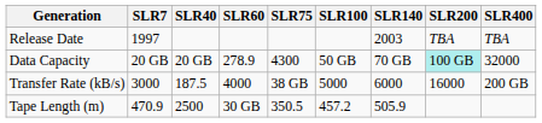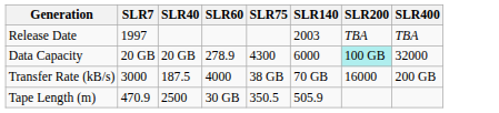- column: SLR100 | 50 GB | 5000 | 457.2
Data Capacity | SLR140: 70 GB -> 6000
Transfer Rate (kB/s) | SLR140: 6000 -> 70 GB
